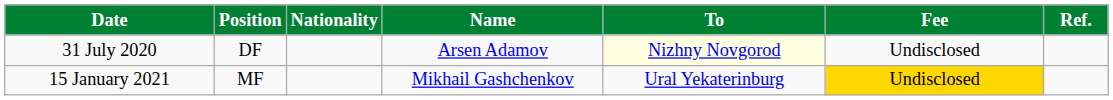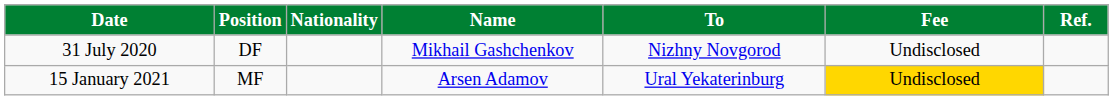31 July 2020 | Name: Arsen Adamov -> Mikhail Gashchenkov
31 July 2020 | To: lightyellow background -> no background
15 January 2021 | Name: Mikhail Gashchenkov -> Arsen Adamov
